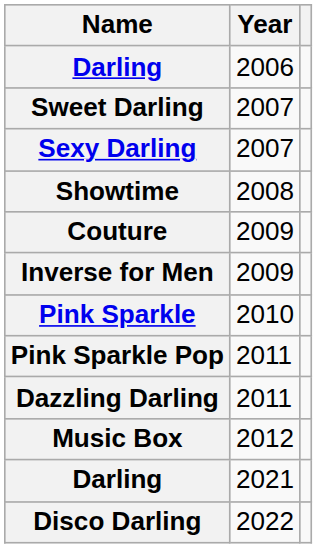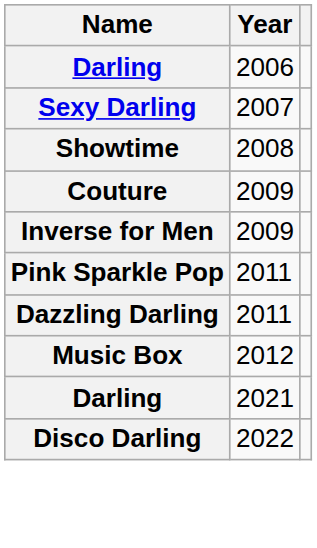- row: Sweet Darling | 2007
- row: Pink Sparkle | 2010
